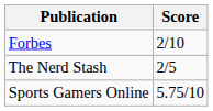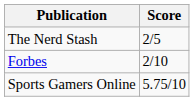rows swapped: The Nerd Stash <-> Forbes
